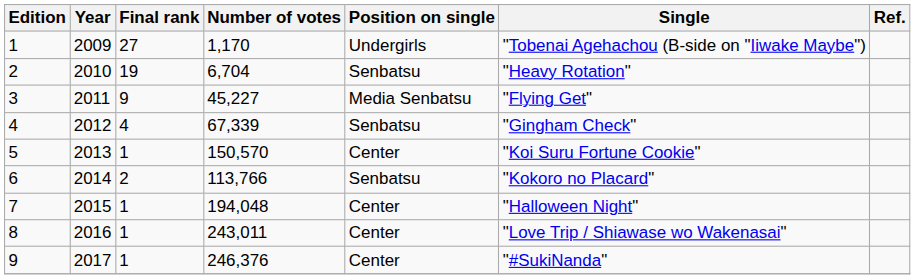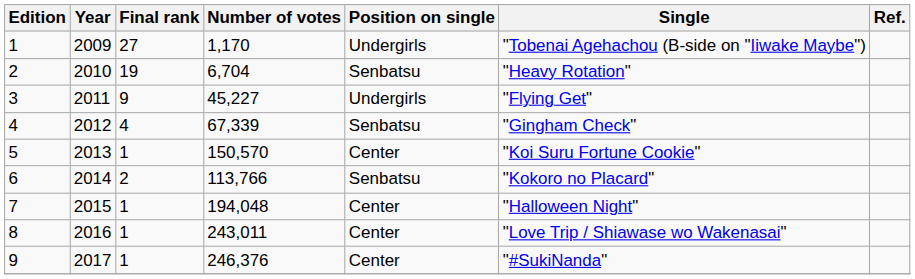3 | Position on single: Media Senbatsu -> Undergirls
